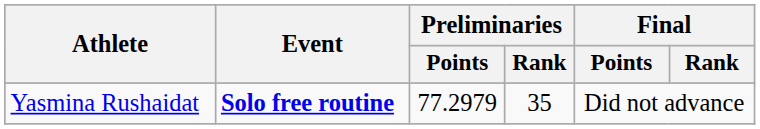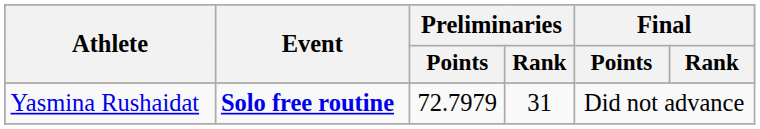Yasmina Rushaidat | Preliminaries / Points: 77.2979 -> 72.7979
Yasmina Rushaidat | Preliminaries / Rank: 35 -> 31
